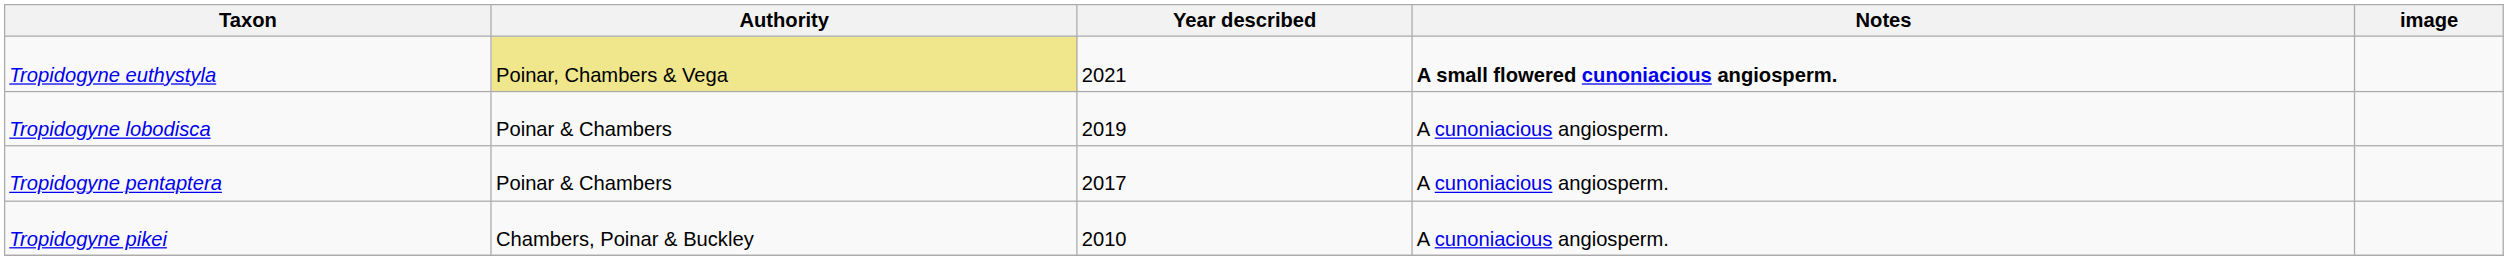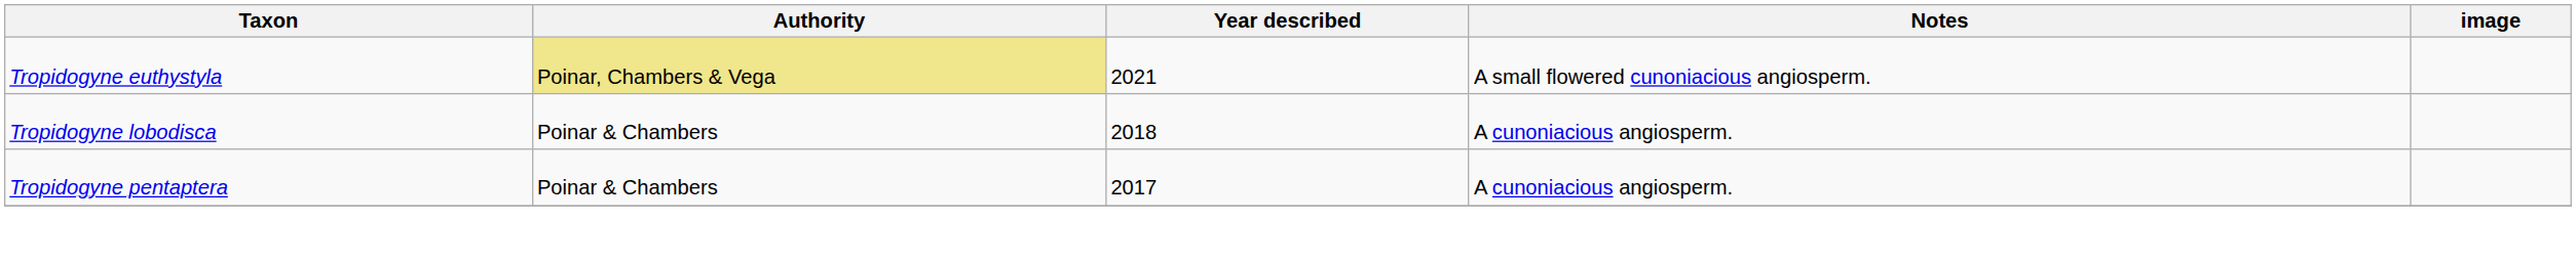Tropidogyne euthystyla | Notes: bold -> normal
Tropidogyne lobodisca | Year described: 2019 -> 2018
- row: Tropidogyne pikei | Chambers, Poinar & Buckley | 2010 | A cunoniacious angiosperm.
